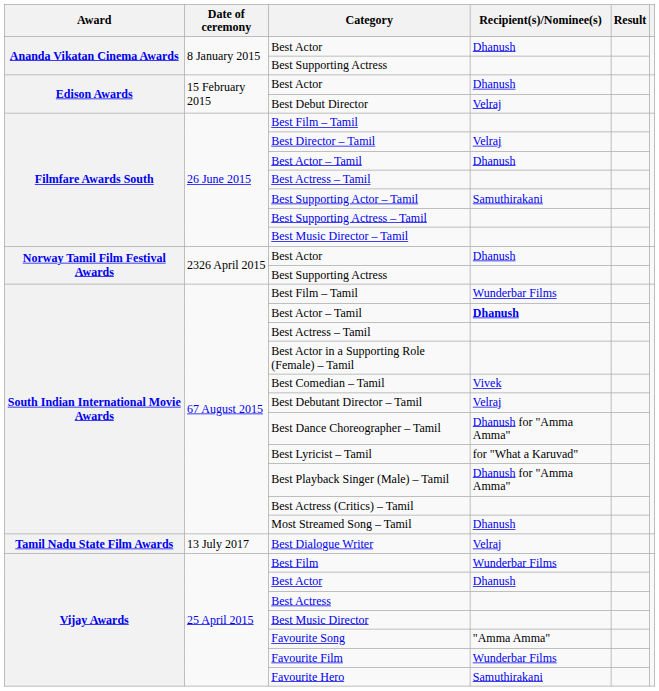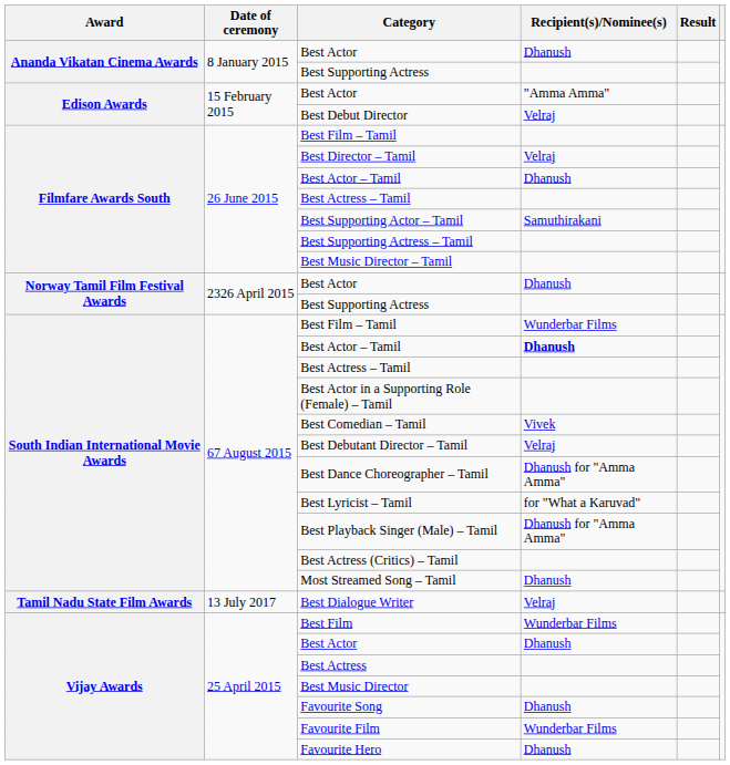Edison Awards / Best Actor | Recipient(s)/Nominee(s): Dhanush -> "Amma Amma"
Favourite Song | Recipient(s)/Nominee(s): "Amma Amma" -> Dhanush
Favourite Hero | Recipient(s)/Nominee(s): Samuthirakani -> Dhanush
